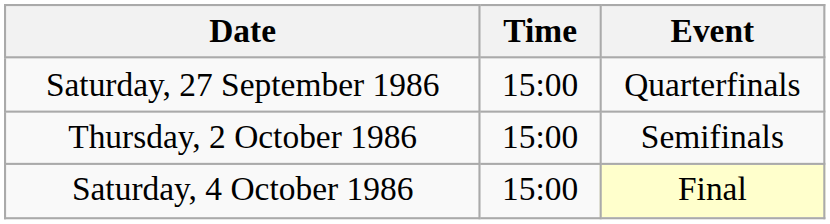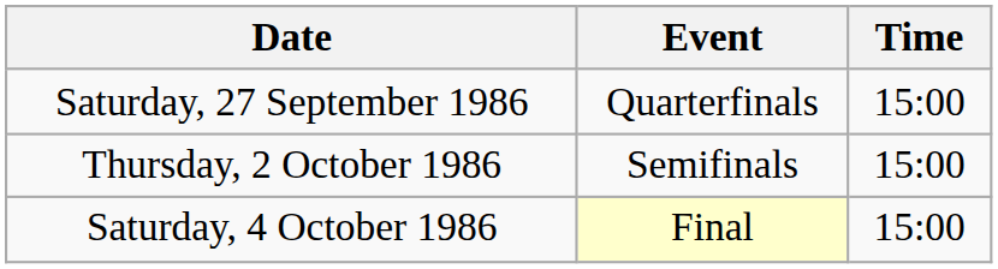columns swapped: Time <-> Event
